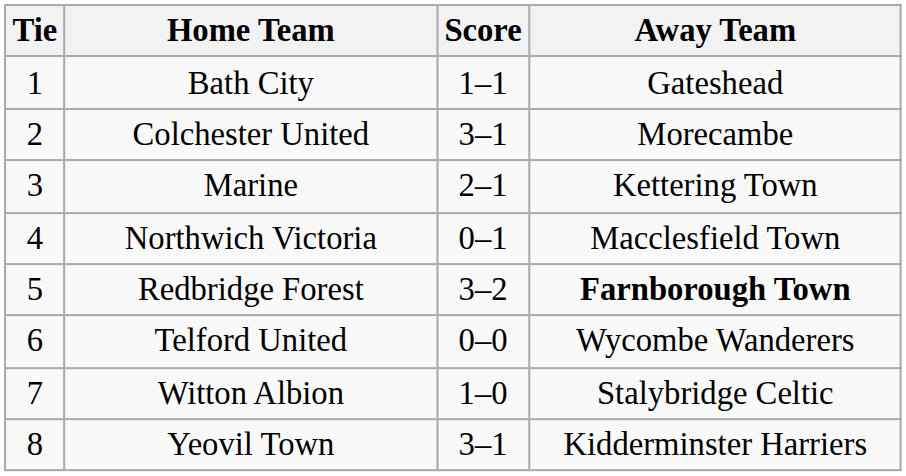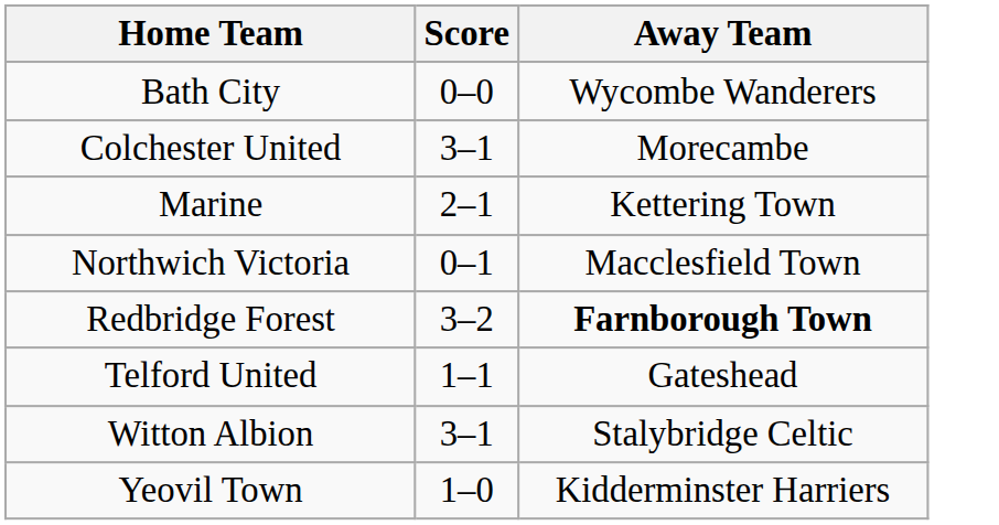- column: Tie | 1 | 2 | 3 | 4 | 5 | 6 | 7 | 8
Bath City | Score: 1–1 -> 0–0
Bath City | Away Team: Gateshead -> Wycombe Wanderers
Telford United | Score: 0–0 -> 1–1
Telford United | Away Team: Wycombe Wanderers -> Gateshead
Witton Albion | Score: 1–0 -> 3–1
Yeovil Town | Score: 3–1 -> 1–0
